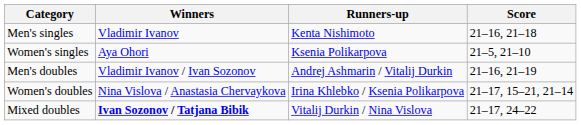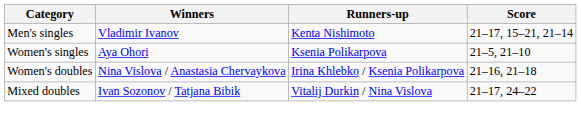Men's singles | Score: 21–16, 21–18 -> 21–17, 15–21, 21–14
- row: Men's doubles | Vladimir Ivanov / Ivan Sozonov | Andrej Ashmarin / Vitalij Durkin | 21–16, 21–19
Women's doubles | Score: 21–17, 15–21, 21–14 -> 21–16, 21–18
Mixed doubles | Winners: bold -> normal
